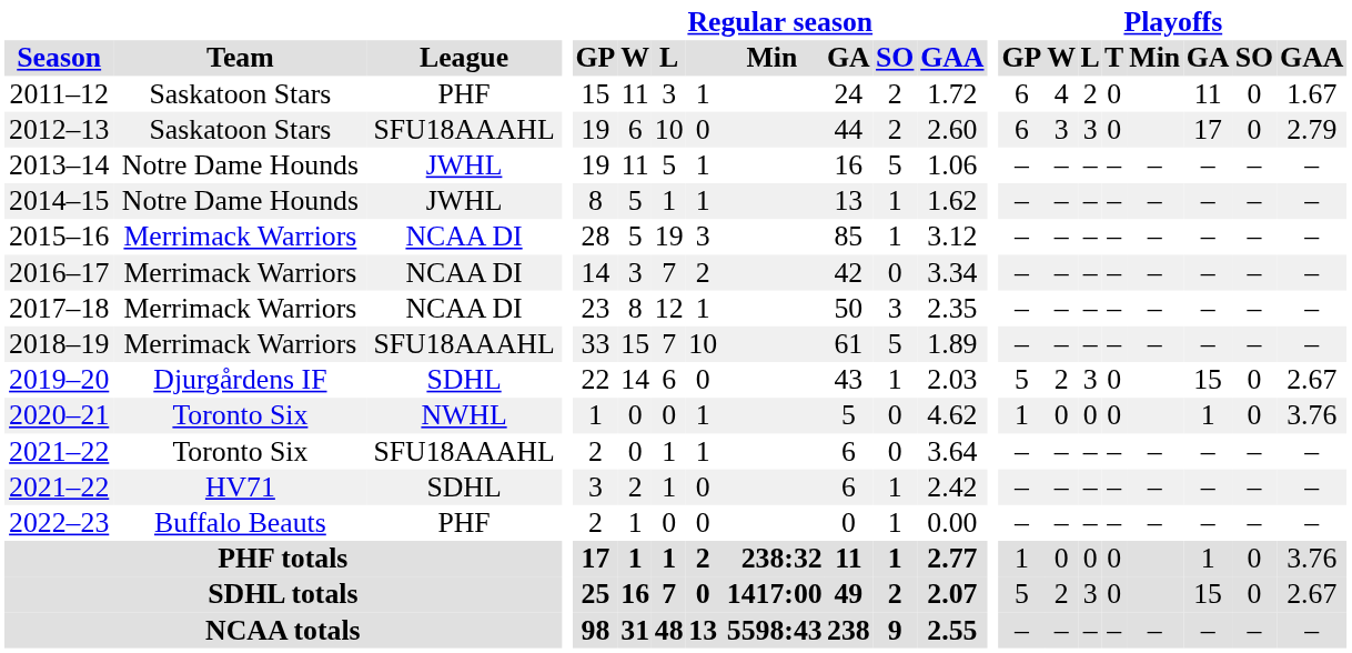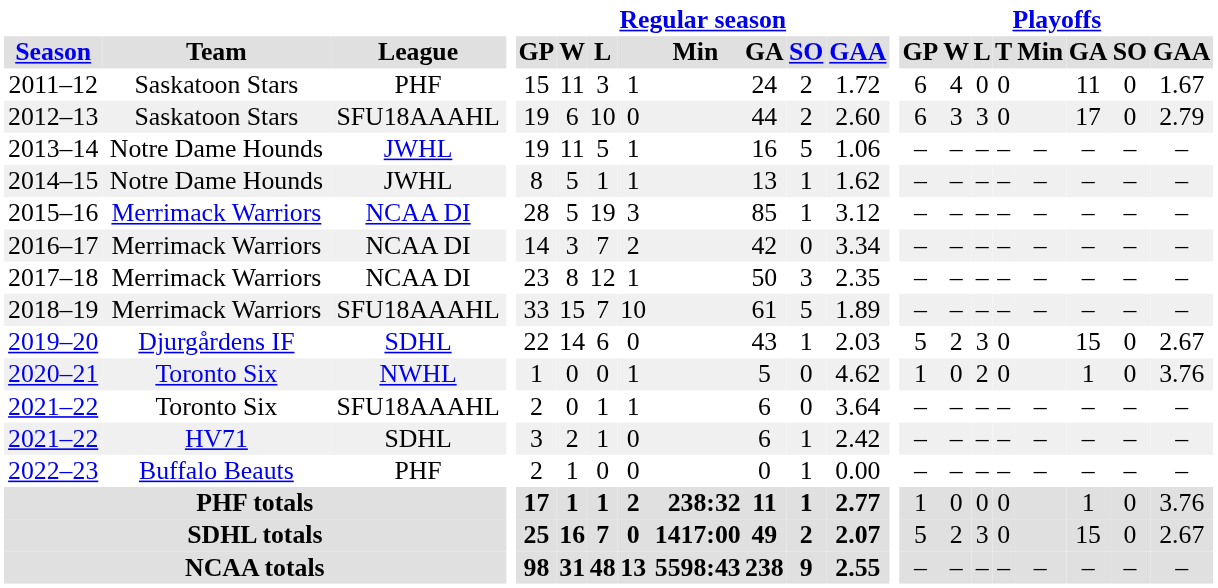2011–12 | Playoffs / L: 2 -> 0
2020–21 | Playoffs / L: 0 -> 2
